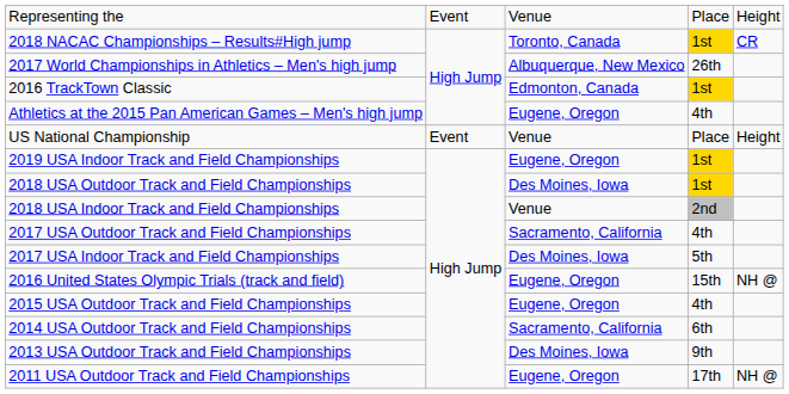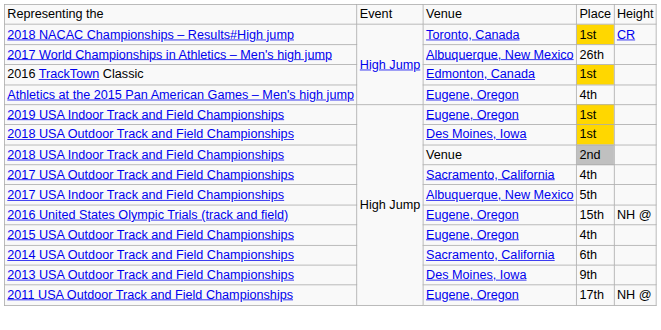- row: US National Championship | Event | Venue | Place | Height
2017 USA Indoor Track and Field Championships | column 3: Des Moines, Iowa -> Albuquerque, New Mexico
